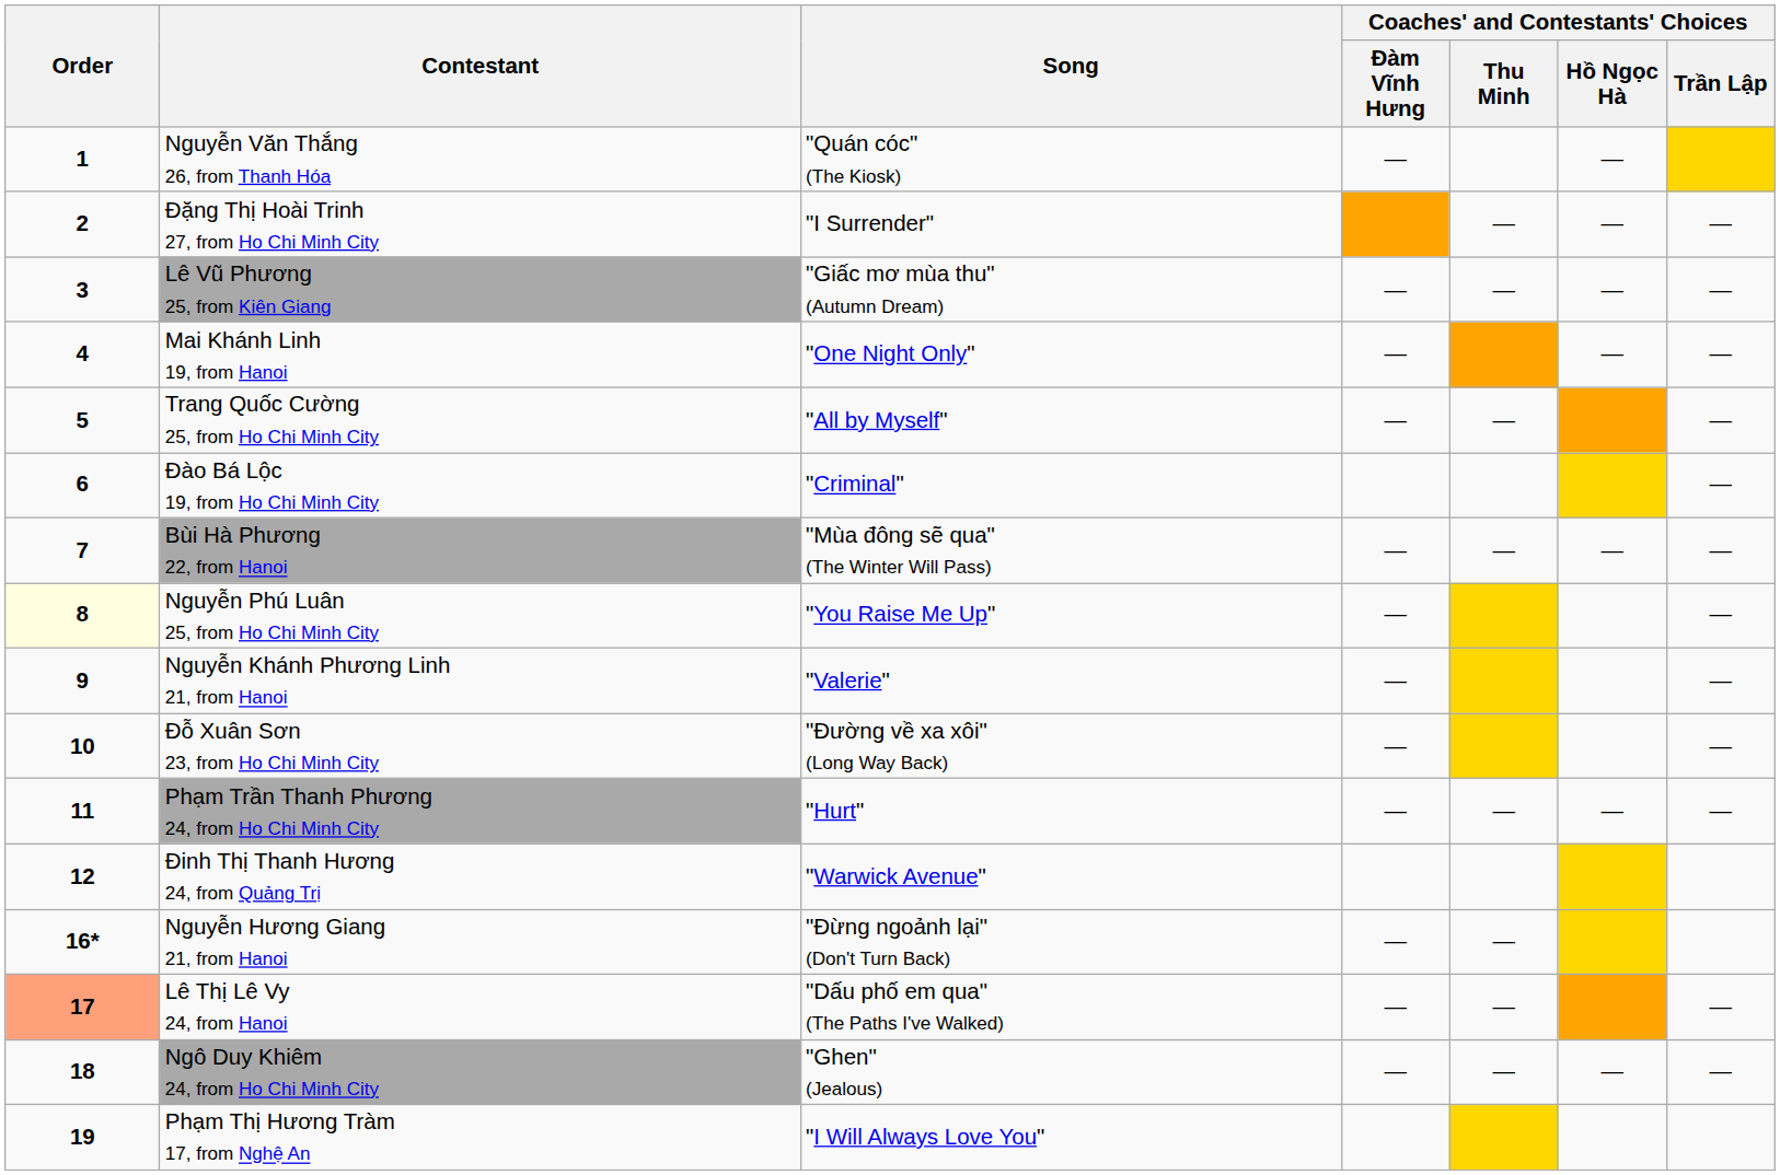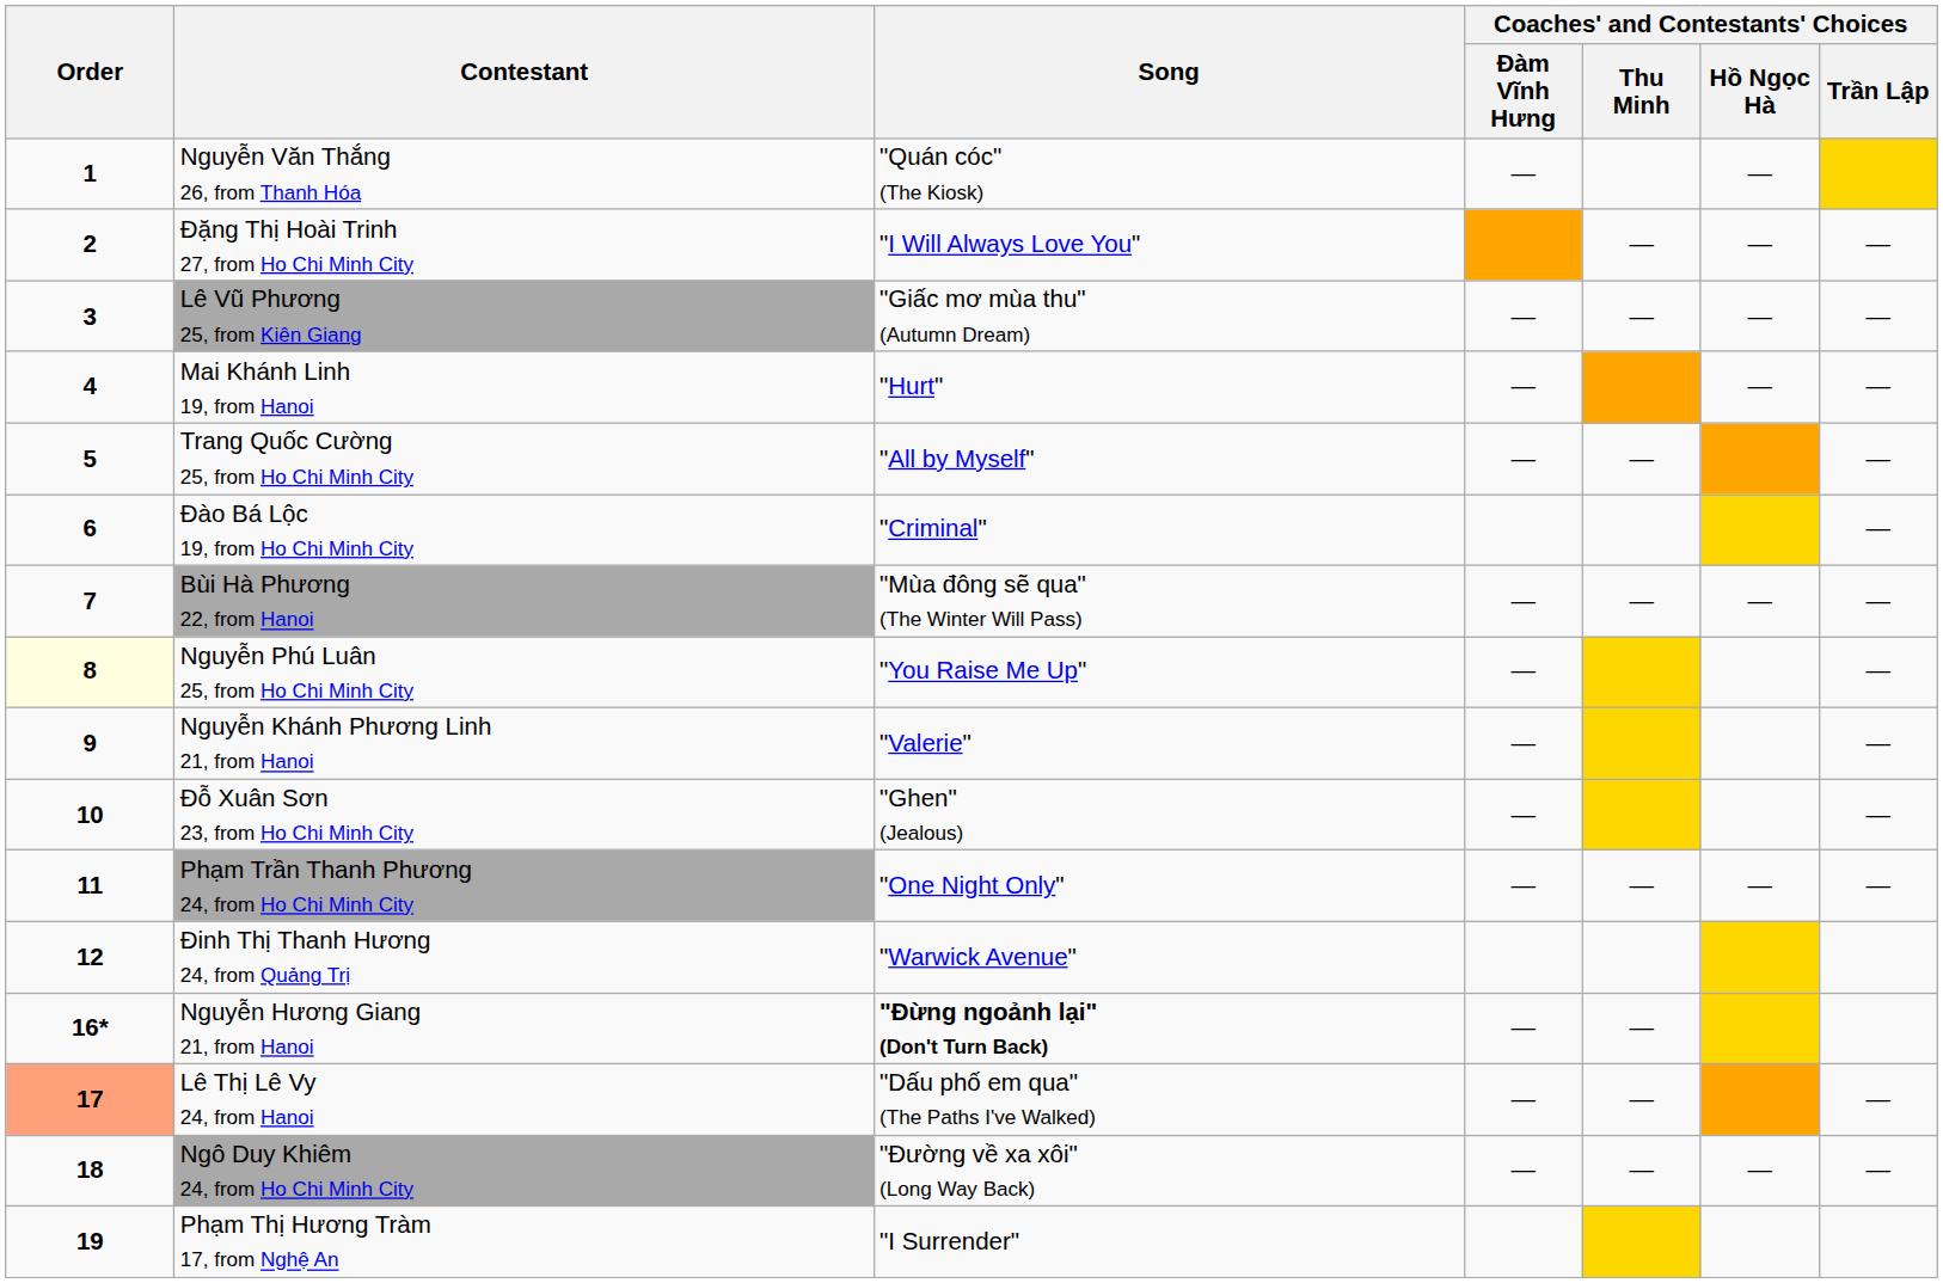Đặng Thị Hoài Trinh 27, from Ho Chi Minh City | Song: "I Surrender" -> "I Will Always Love You"
Mai Khánh Linh 19, from Hanoi | Song: "One Night Only" -> "Hurt"
Đỗ Xuân Sơn 23, from Ho Chi Minh City | Song: "Đường về xa xôi" (Long Way Back) -> "Ghen" (Jealous)
Phạm Trần Thanh Phương 24, from Ho Chi Minh City | Song: "Hurt" -> "One Night Only"
Nguyễn Hương Giang 21, from Hanoi | Song: normal -> bold
Ngô Duy Khiêm 24, from Ho Chi Minh City | Song: "Ghen" (Jealous) -> "Đường về xa xôi" (Long Way Back)
Phạm Thị Hương Tràm 17, from Nghệ An | Song: "I Will Always Love You" -> "I Surrender"
